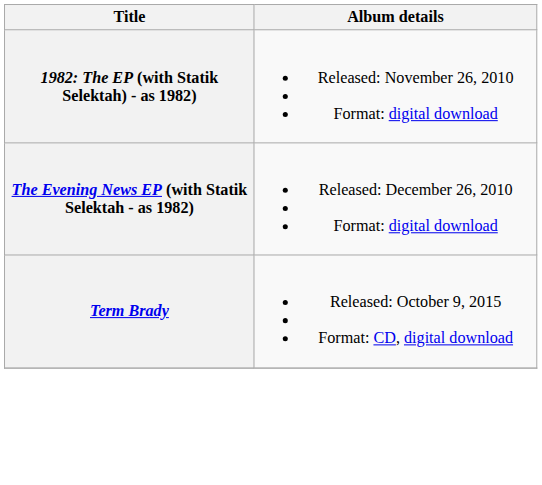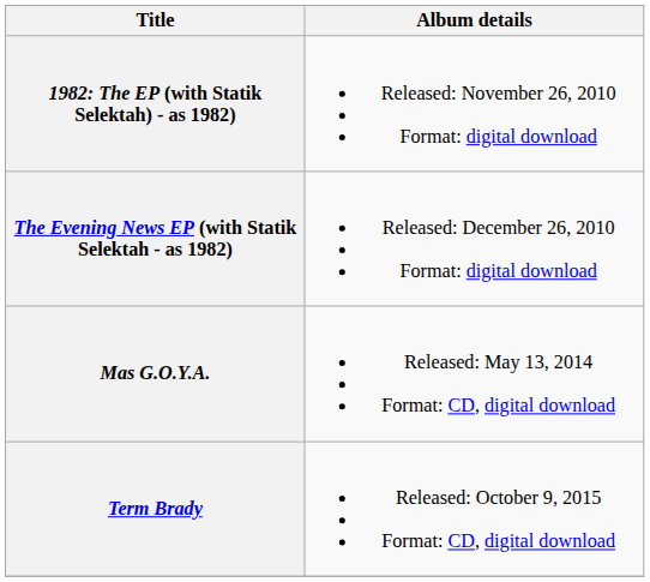+ row: Mas G.O.Y.A. | Released: May 13, 2014 Format: CD, digital download
